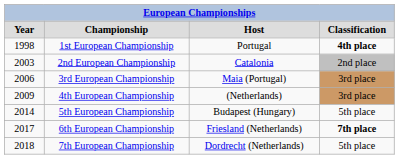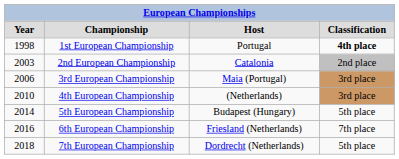4th European Championship | column 1: 2009 -> 2010
6th European Championship | column 1: 2017 -> 2016
6th European Championship | column 4: bold -> normal
